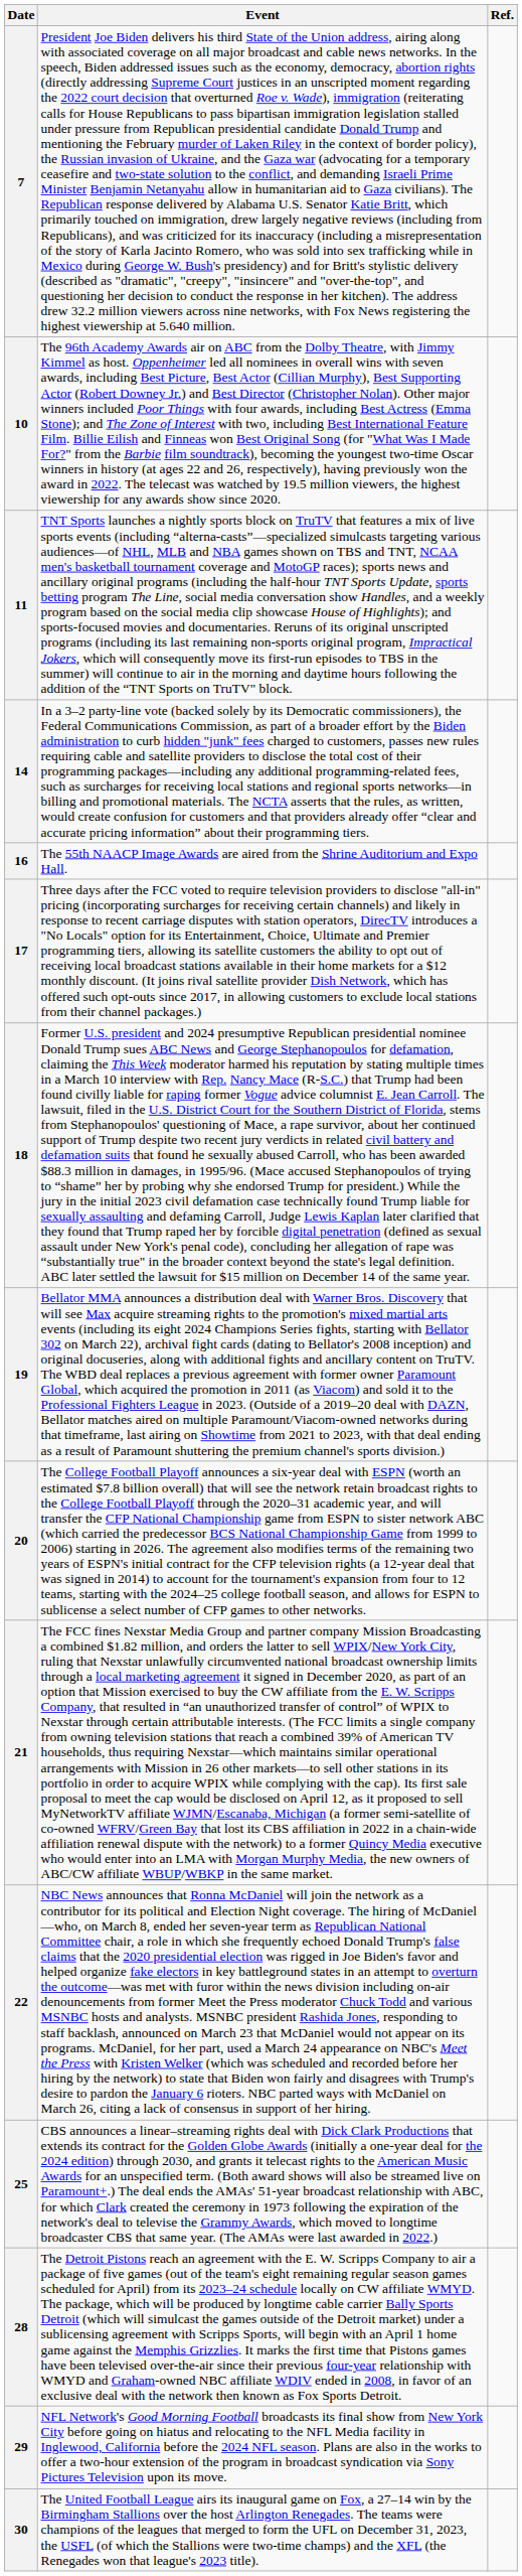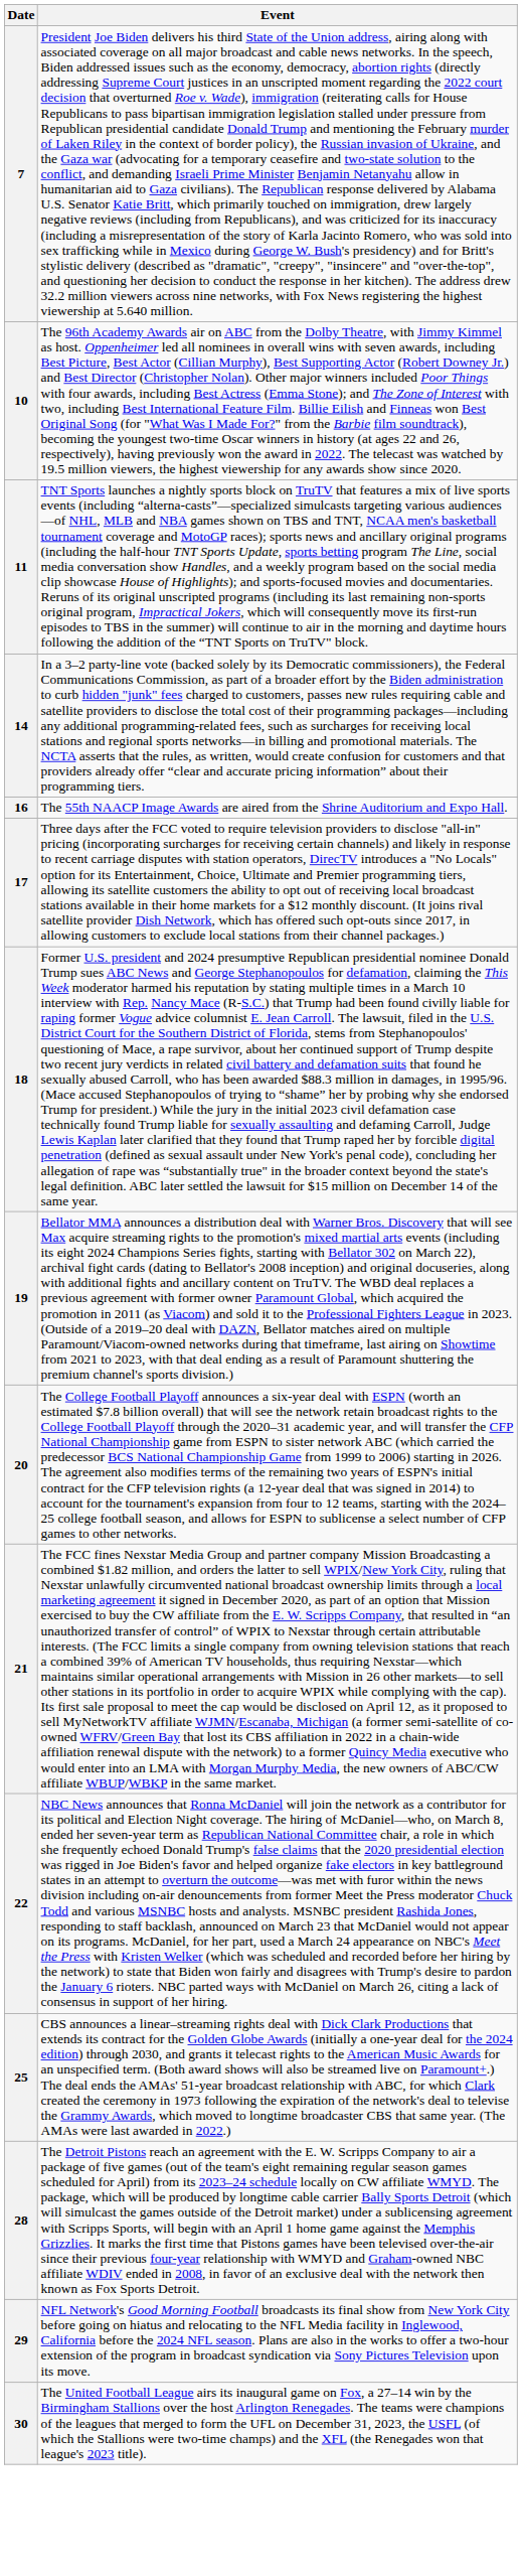- column: Ref.
